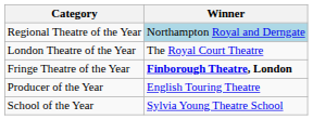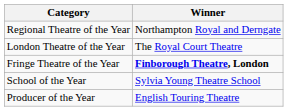Regional Theatre of the Year | Winner: lightblue background -> no background
rows swapped: Producer of the Year <-> School of the Year
